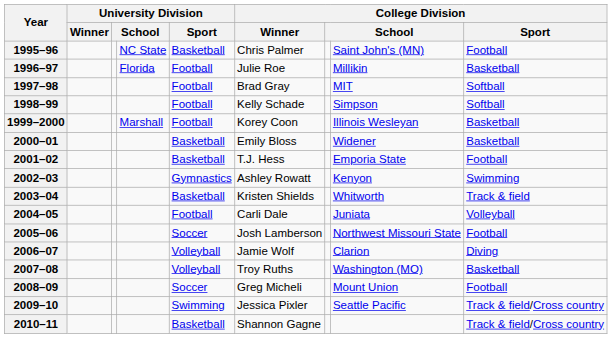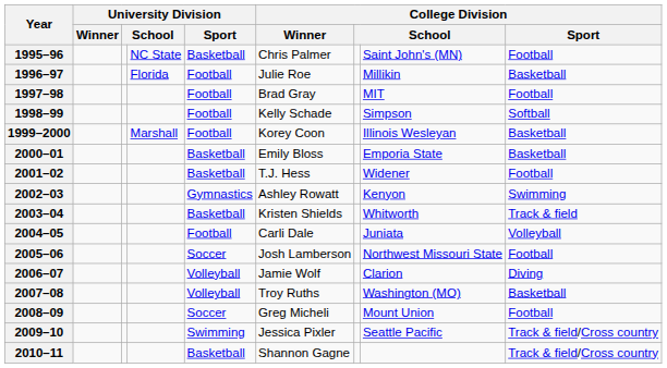1997–98 | College Division / Sport: Softball -> Football
2000–01 | column 8: Widener -> Emporia State
2001–02 | column 8: Emporia State -> Widener
